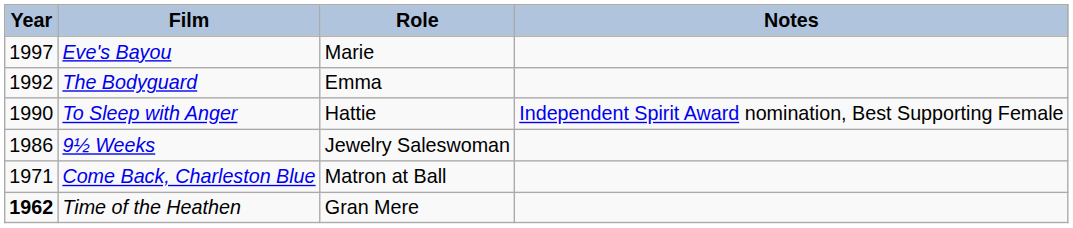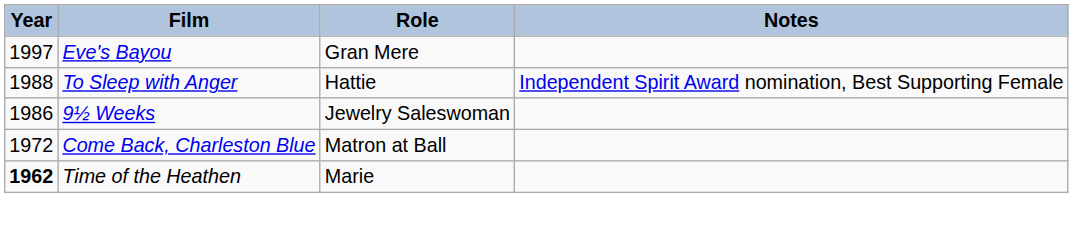Eve's Bayou | Role: Marie -> Gran Mere
- row: 1992 | The Bodyguard | Emma
To Sleep with Anger | Year: 1990 -> 1988
Come Back, Charleston Blue | Year: 1971 -> 1972
Time of the Heathen | Role: Gran Mere -> Marie
